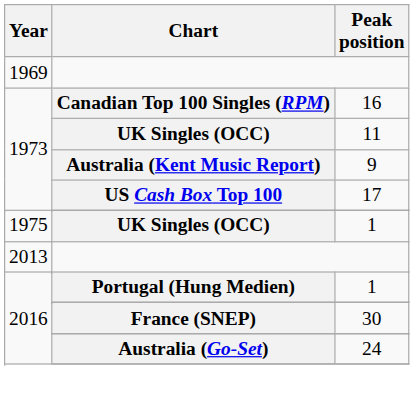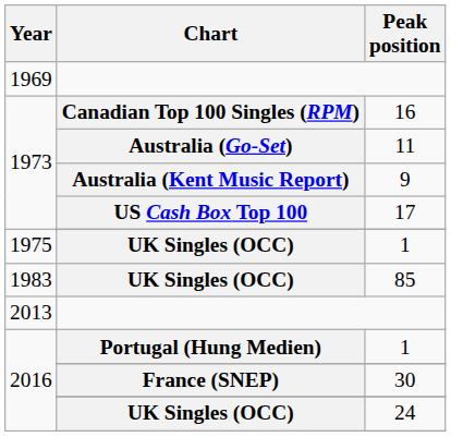11 | Chart: UK Singles (OCC) -> Australia (Go-Set)
+ row: 1983 | UK Singles (OCC) | 85
24 | Chart: Australia (Go-Set) -> UK Singles (OCC)
